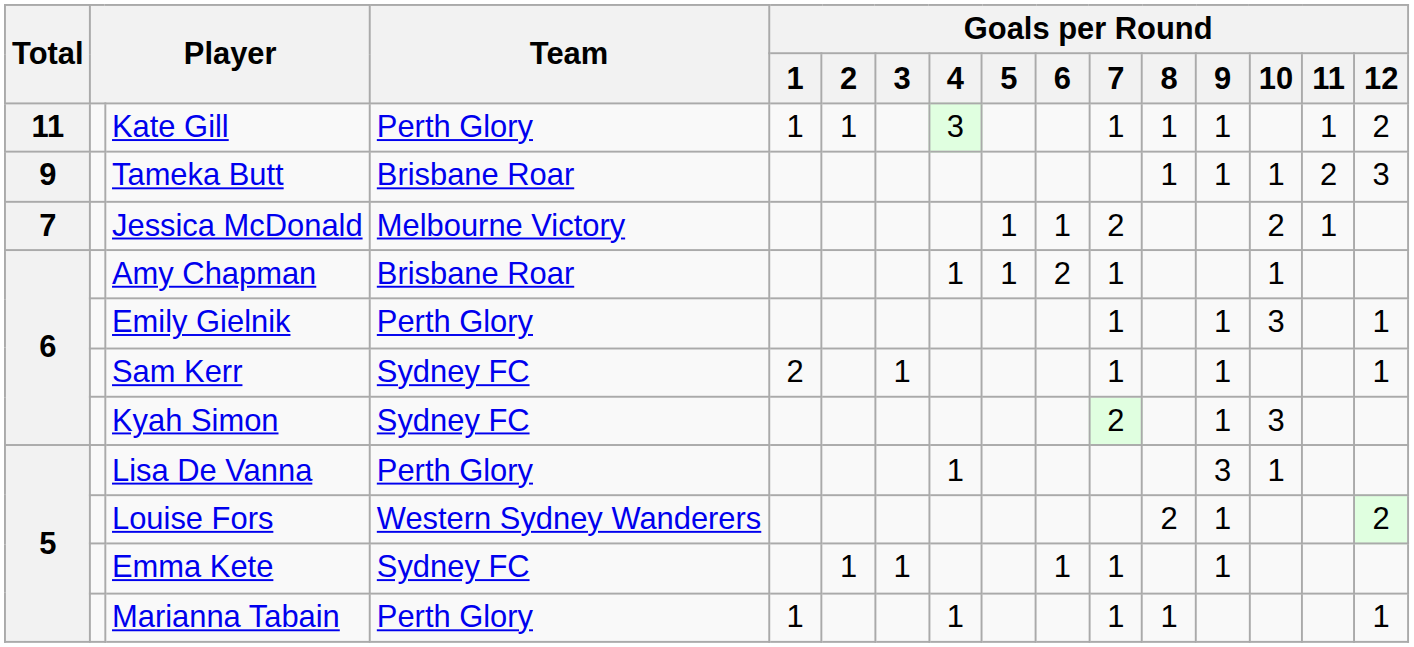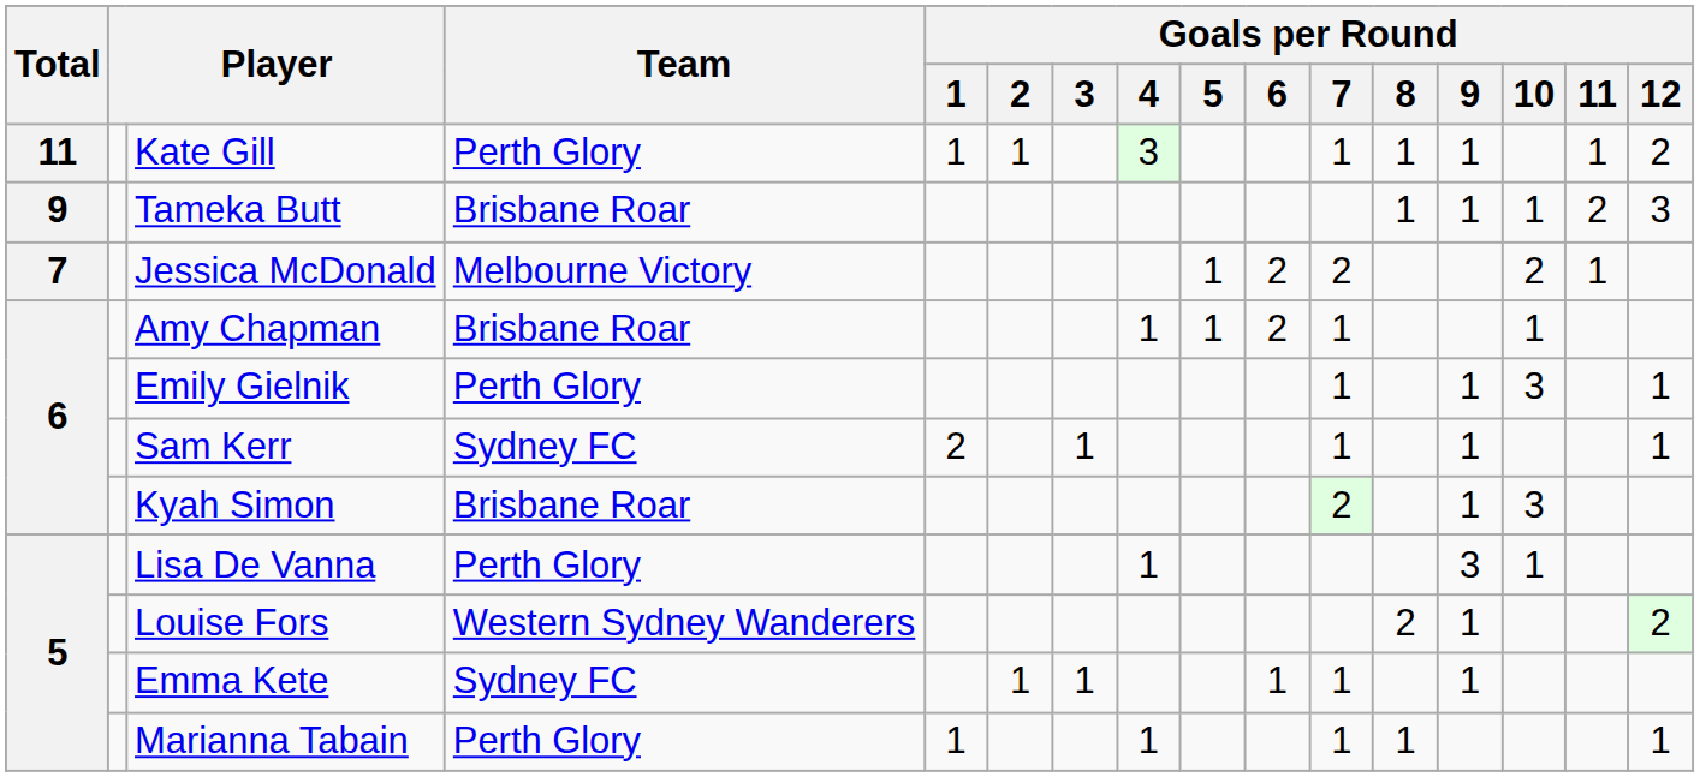Jessica McDonald | Goals per Round / 6: 1 -> 2
Kyah Simon | Team: Sydney FC -> Brisbane Roar
